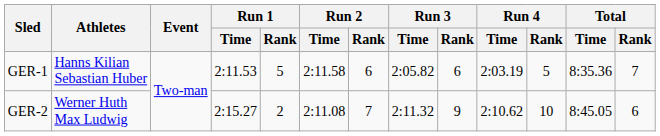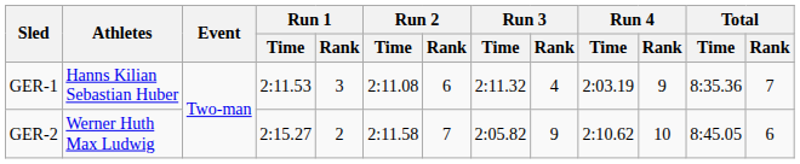GER-1 | Run 1 / Rank: 5 -> 3
GER-1 | Run 2 / Time: 2:11.58 -> 2:11.08
GER-1 | Run 3 / Time: 2:05.82 -> 2:11.32
GER-1 | Run 3 / Rank: 6 -> 4
GER-1 | Run 4 / Rank: 5 -> 9
GER-2 | Run 2 / Time: 2:11.08 -> 2:11.58
GER-2 | Run 3 / Time: 2:11.32 -> 2:05.82
